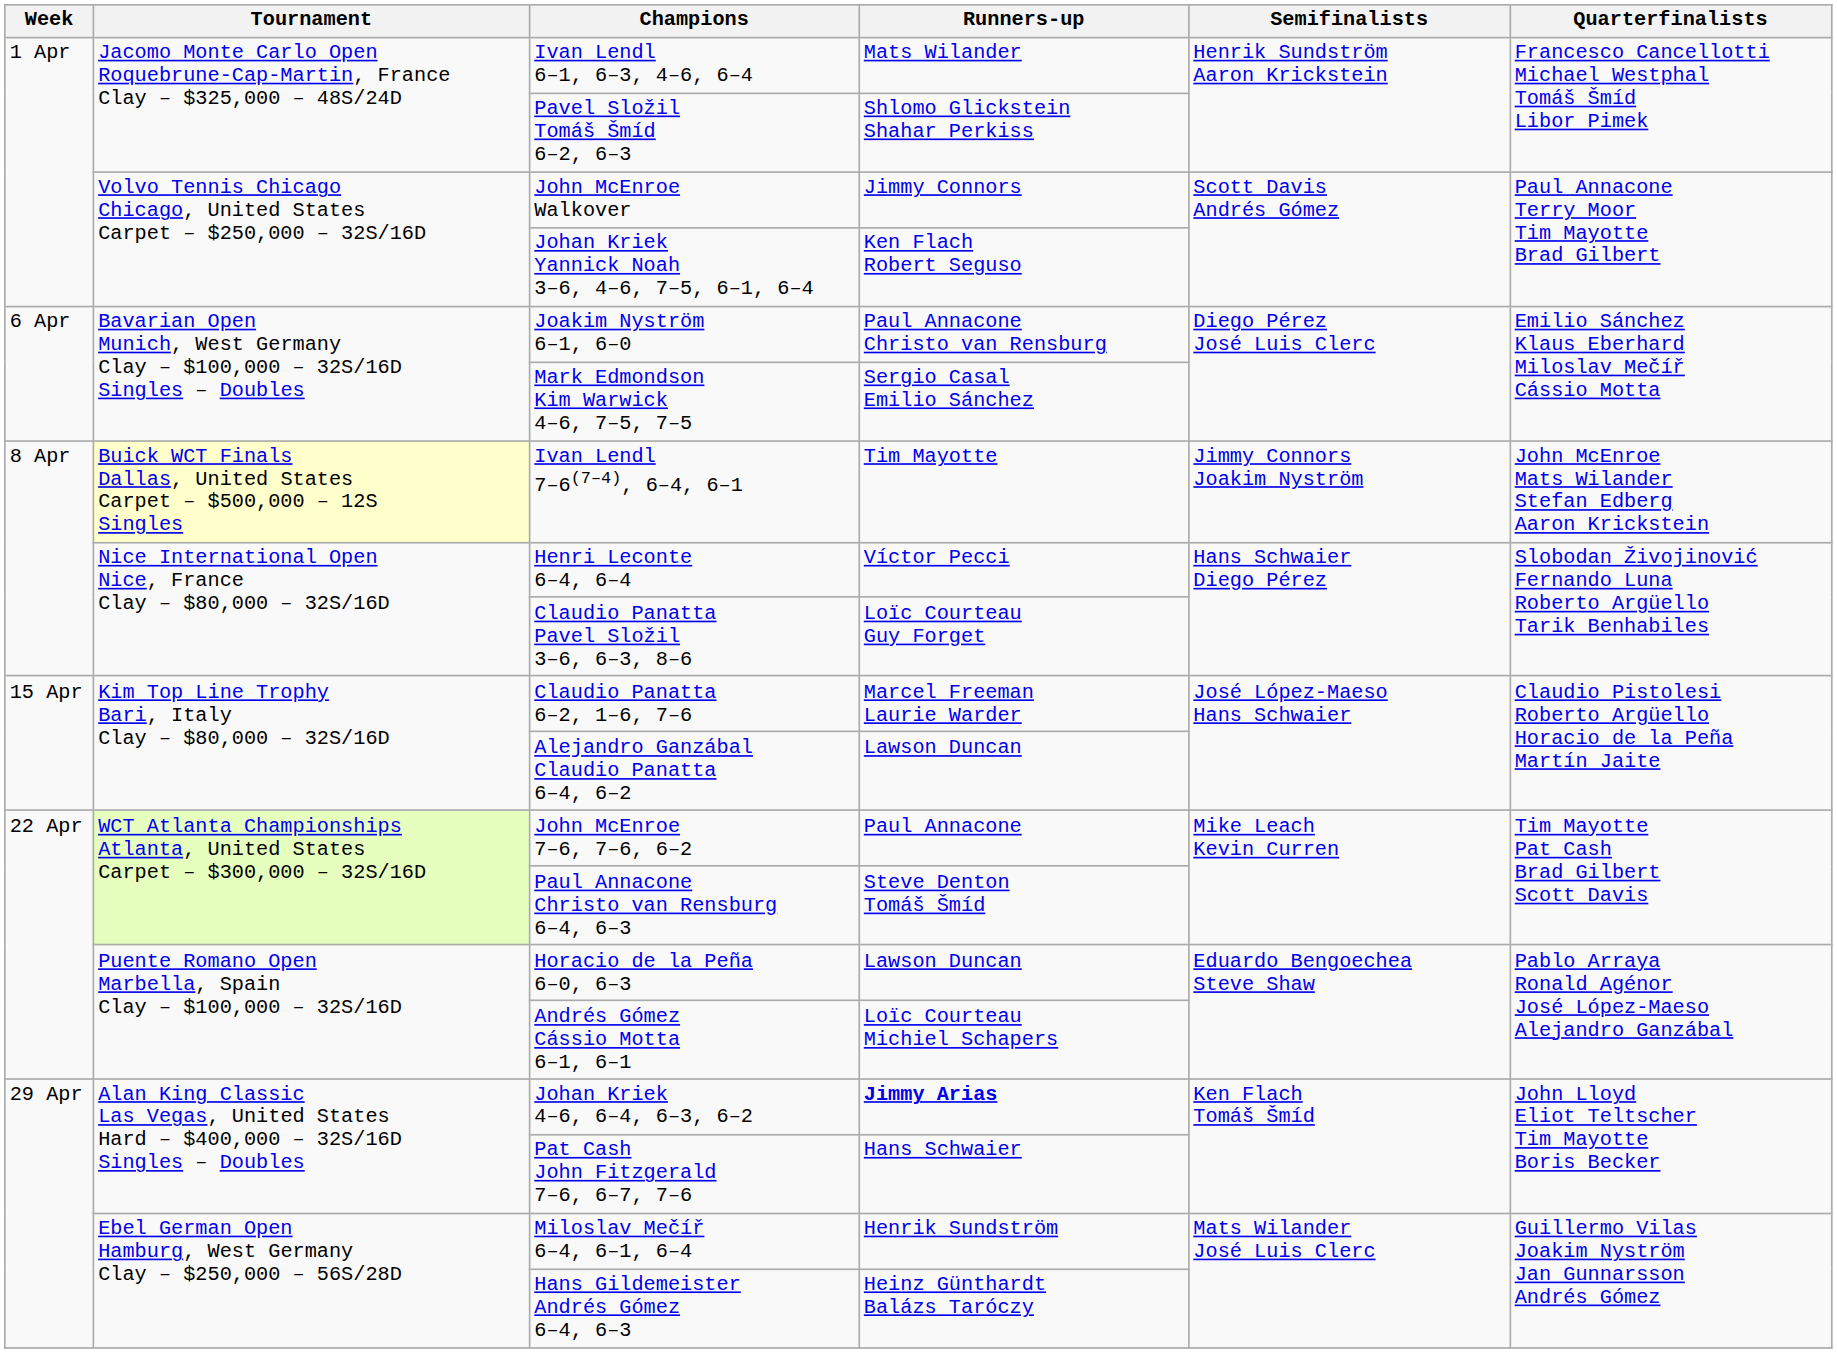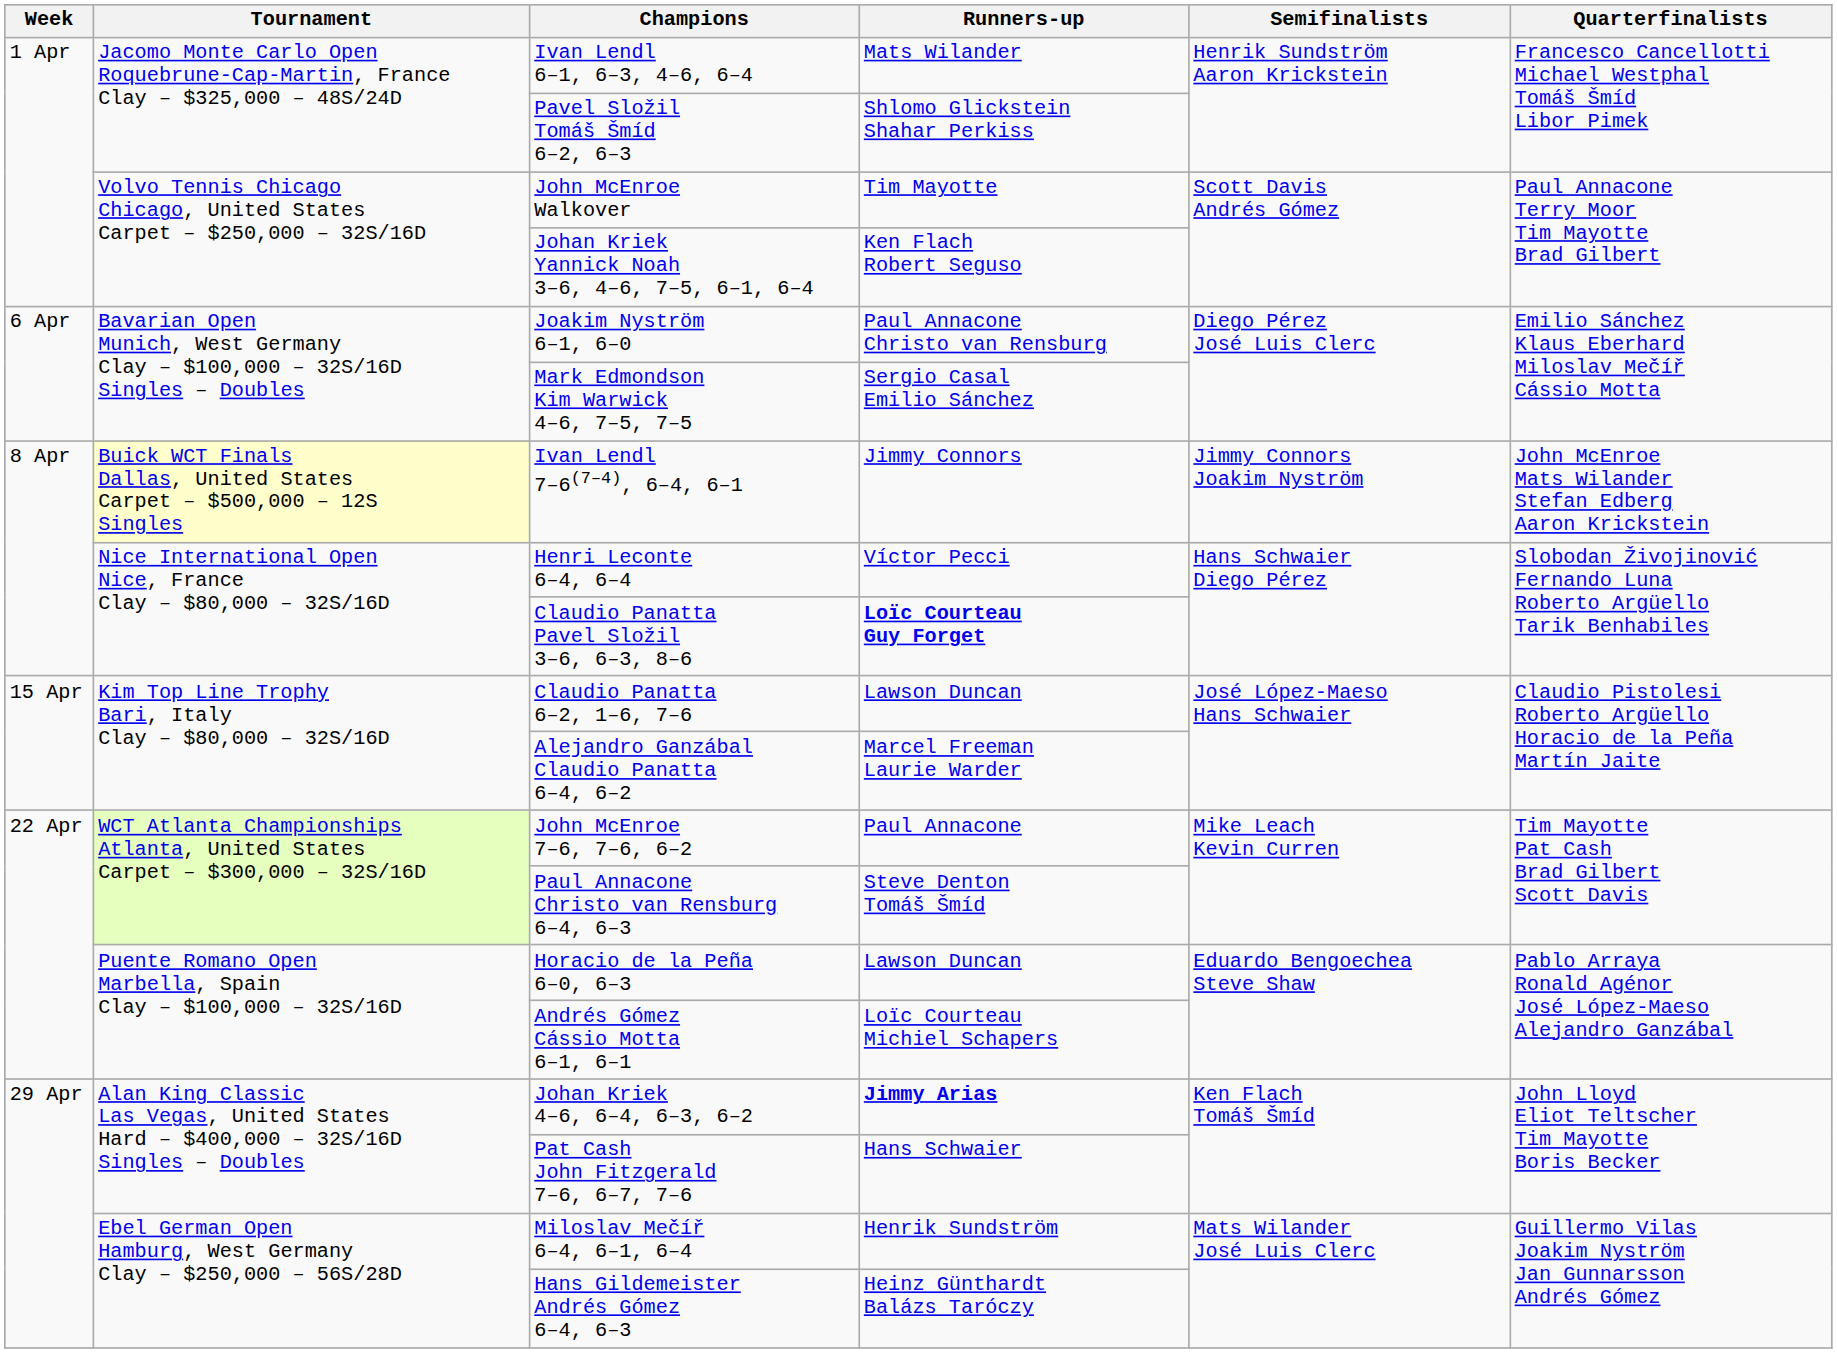John McEnroe Walkover | Runners-up: Jimmy Connors -> Tim Mayotte
Ivan Lendl 7–6(7–4), 6–4, 6–1 | Runners-up: Tim Mayotte -> Jimmy Connors
Claudio Panatta Pavel Složil 3–6, 6–3, 8–6 | Runners-up: normal -> bold
Claudio Panatta 6–2, 1–6, 7–6 | Runners-up: Marcel Freeman Laurie Warder -> Lawson Duncan
Alejandro Ganzábal Claudio Panatta 6–4, 6–2 | Runners-up: Lawson Duncan -> Marcel Freeman Laurie Warder
